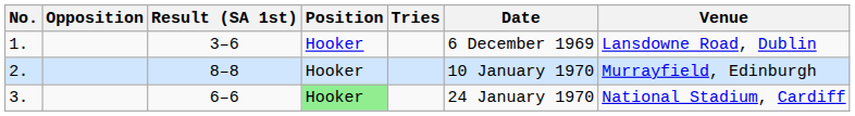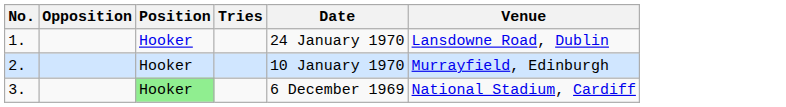- column: Result (SA 1st) | 3–6 | 8–8 | 6–6
1. | Date: 6 December 1969 -> 24 January 1970
3. | Date: 24 January 1970 -> 6 December 1969
